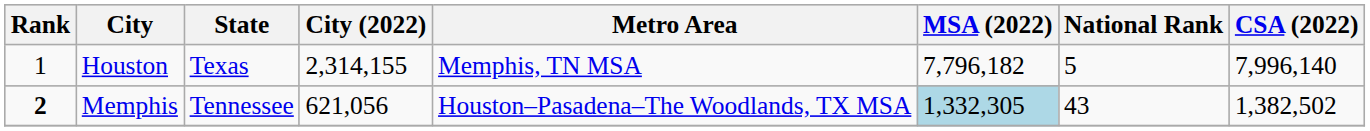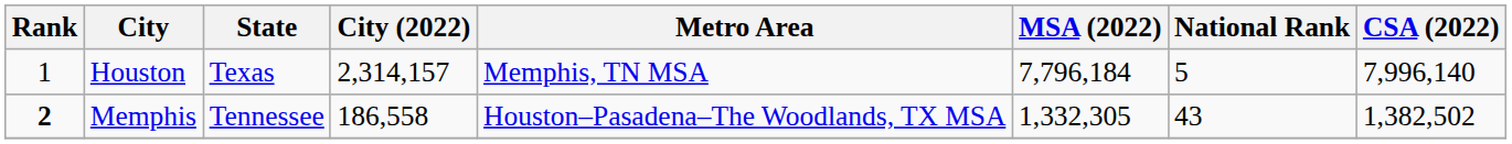Houston | City (2022): 2,314,155 -> 2,314,157
Houston | MSA (2022): 7,796,182 -> 7,796,184
Memphis | City (2022): 621,056 -> 186,558
Memphis | MSA (2022): lightblue background -> no background
